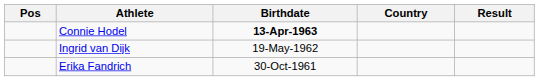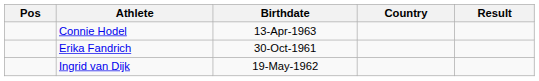Connie Hodel | Birthdate: bold -> normal
rows swapped: Erika Fandrich <-> Ingrid van Dijk
